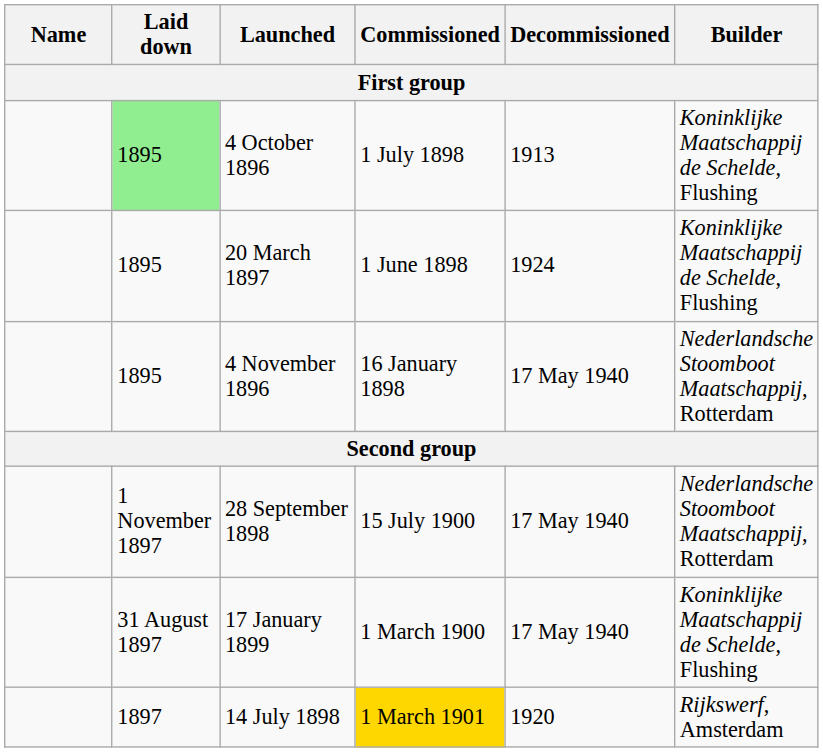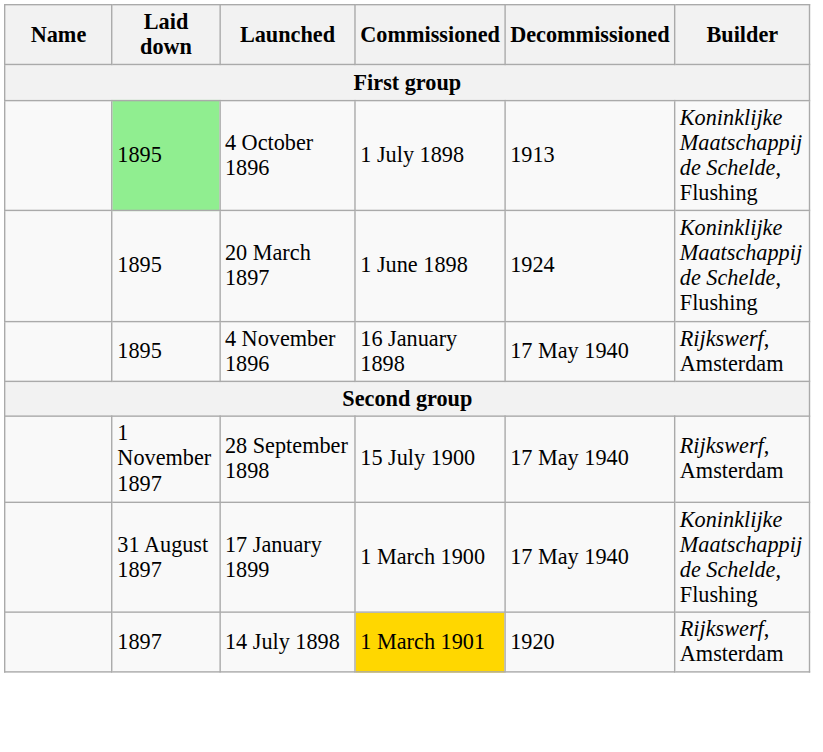4 November 1896 | Builder: Nederlandsche Stoomboot Maatschappij, Rotterdam -> Rijkswerf, Amsterdam
28 September 1898 | Builder: Nederlandsche Stoomboot Maatschappij, Rotterdam -> Rijkswerf, Amsterdam
